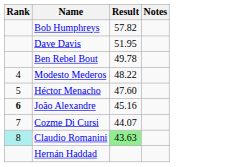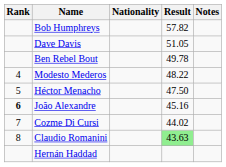+ column: Nationality
Dave Davis | Result: 51.95 -> 51.05
Héctor Menacho | Result: 47.60 -> 47.50
Cozme Di Cursi | Result: 44.07 -> 44.02
Claudio Romanini | Rank: paleturquoise background -> no background
